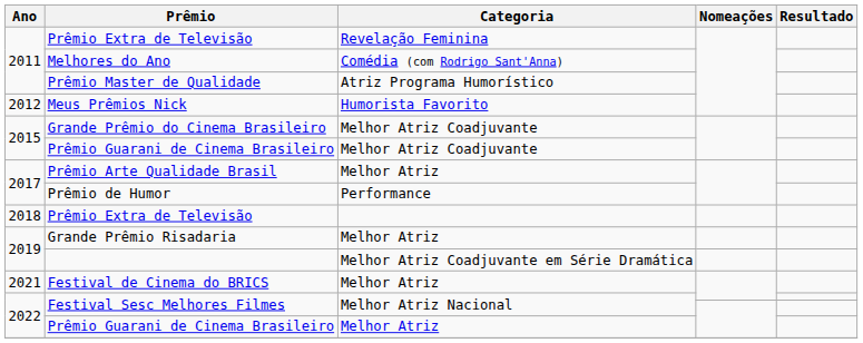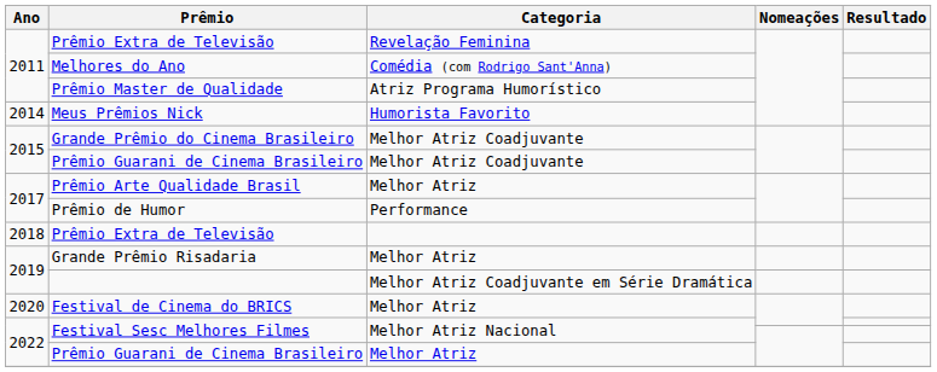Meus Prêmios Nick | Ano: 2012 -> 2014
Festival de Cinema do BRICS | Ano: 2021 -> 2020
